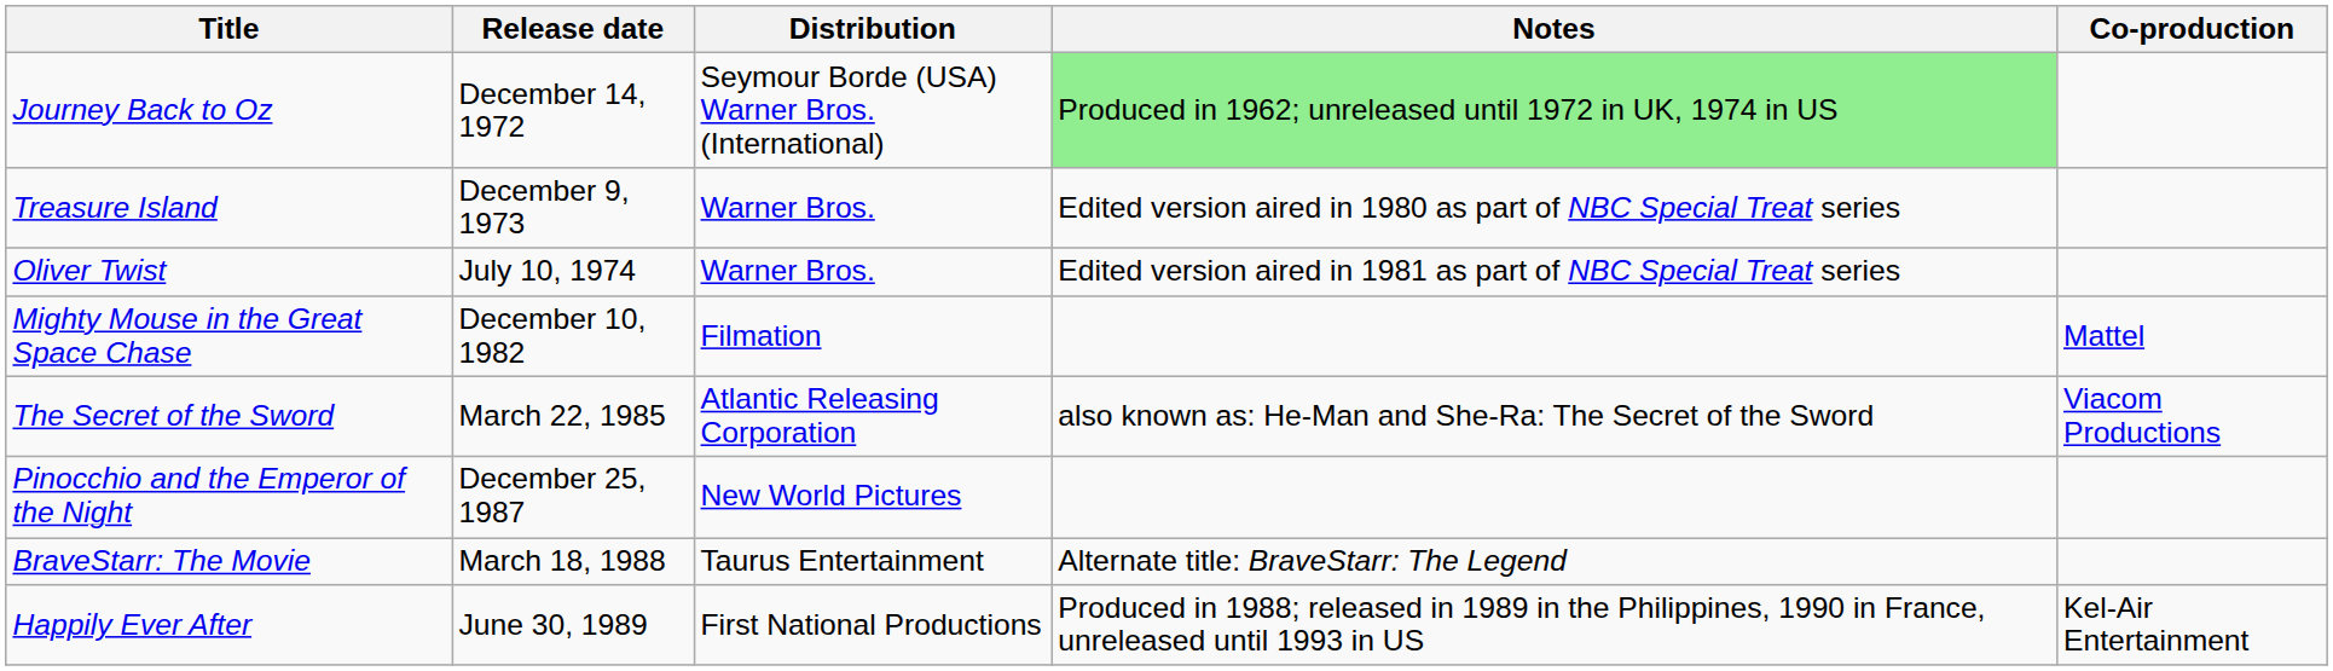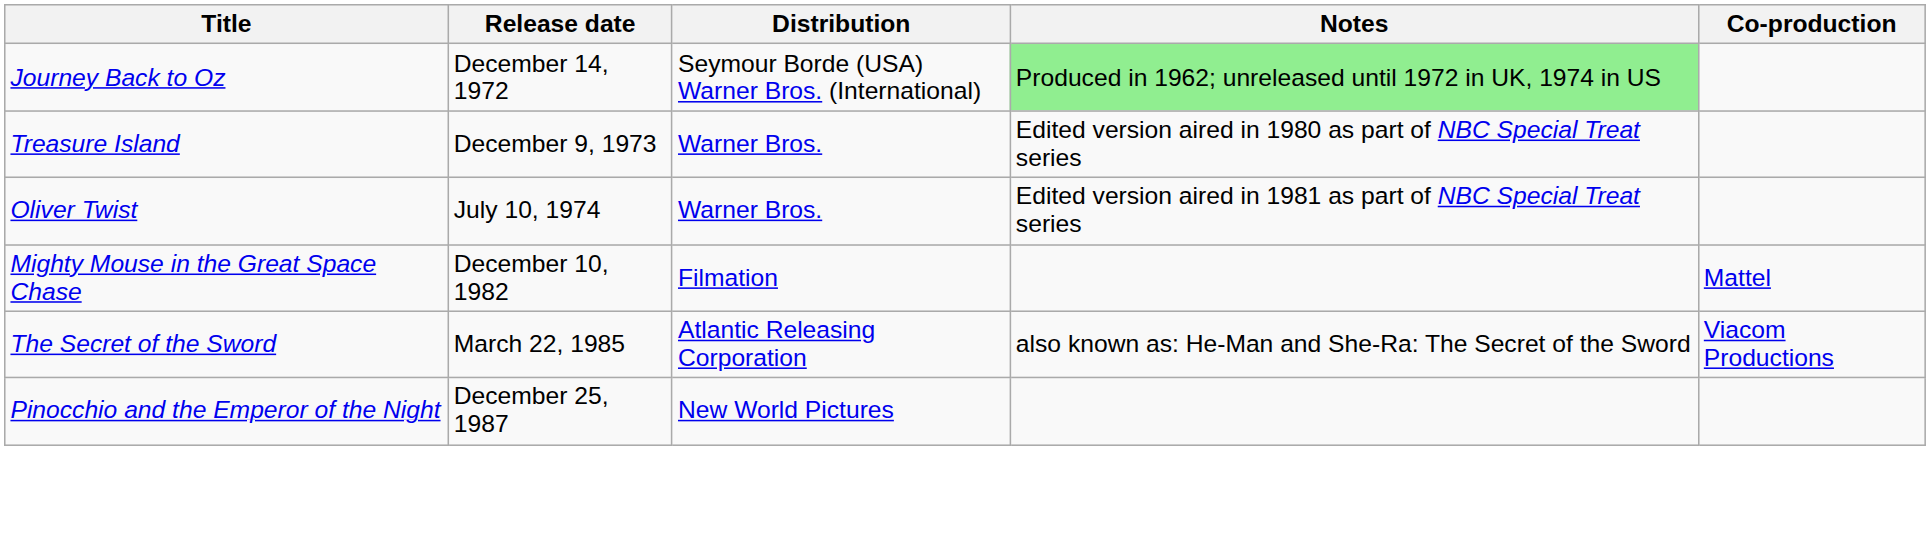- row: BraveStarr: The Movie | March 18, 1988 | Taurus Entertainment | Alternate title: BraveStarr: The Legend
- row: Happily Ever After | June 30, 1989 | First National Productions | Produced in 1988; released in 1989 in the Philippines, 1990 in France, unreleased until 1993 in US | Kel-Air Entertainment
